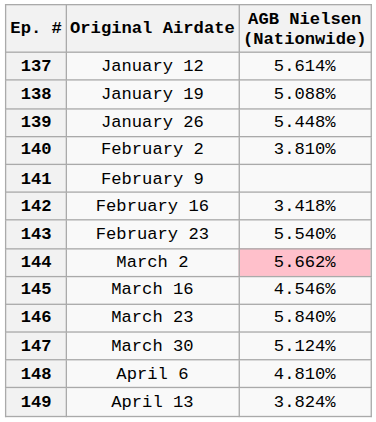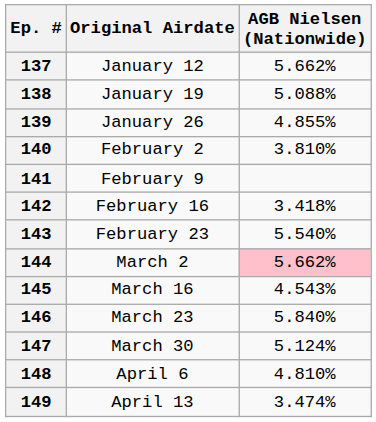137 | AGB Nielsen (Nationwide): 5.614% -> 5.662%
139 | AGB Nielsen (Nationwide): 5.448% -> 4.855%
145 | AGB Nielsen (Nationwide): 4.546% -> 4.543%
149 | AGB Nielsen (Nationwide): 3.824% -> 3.474%
